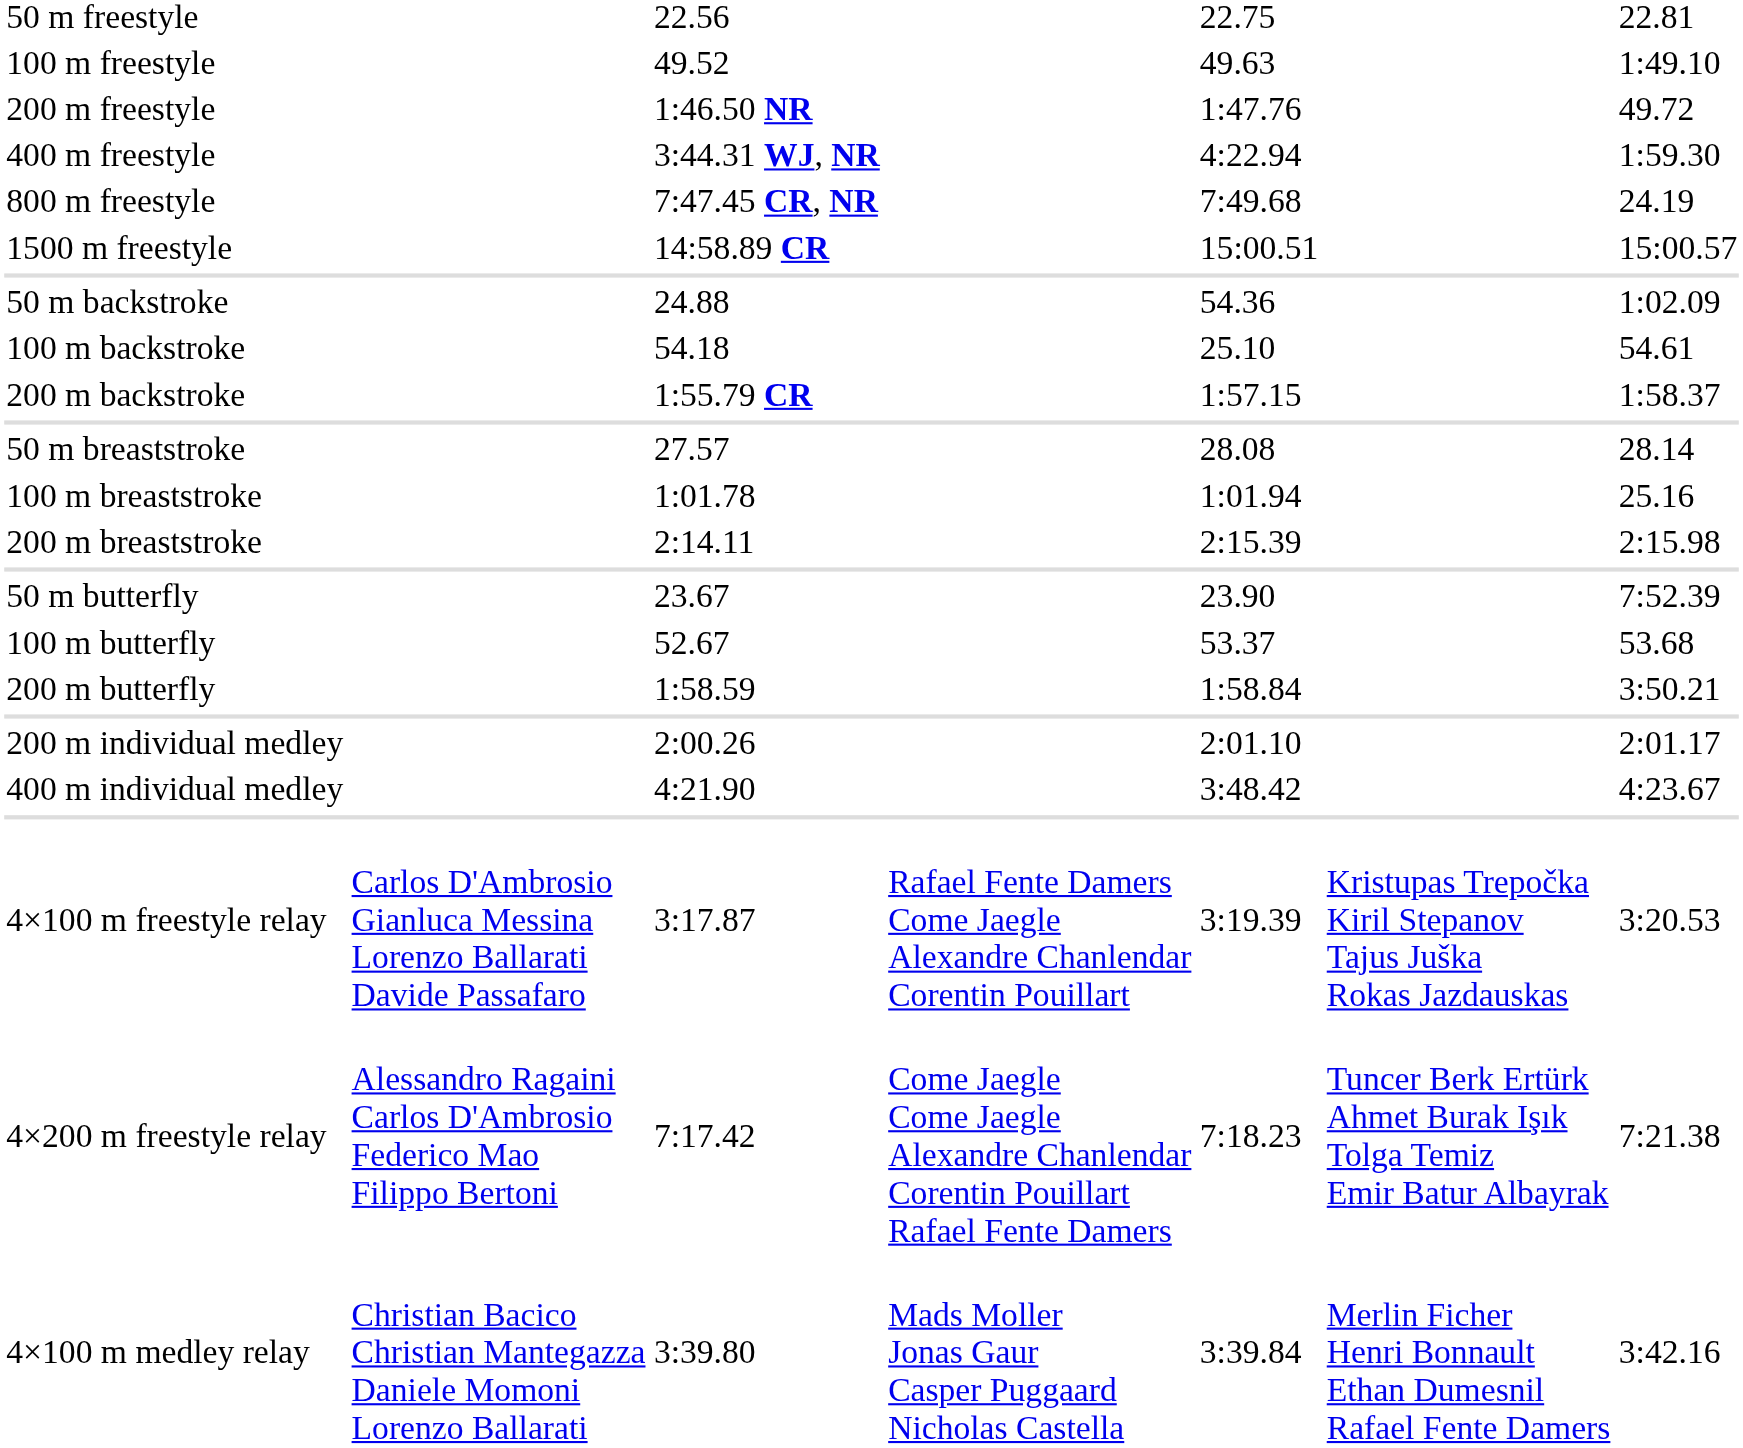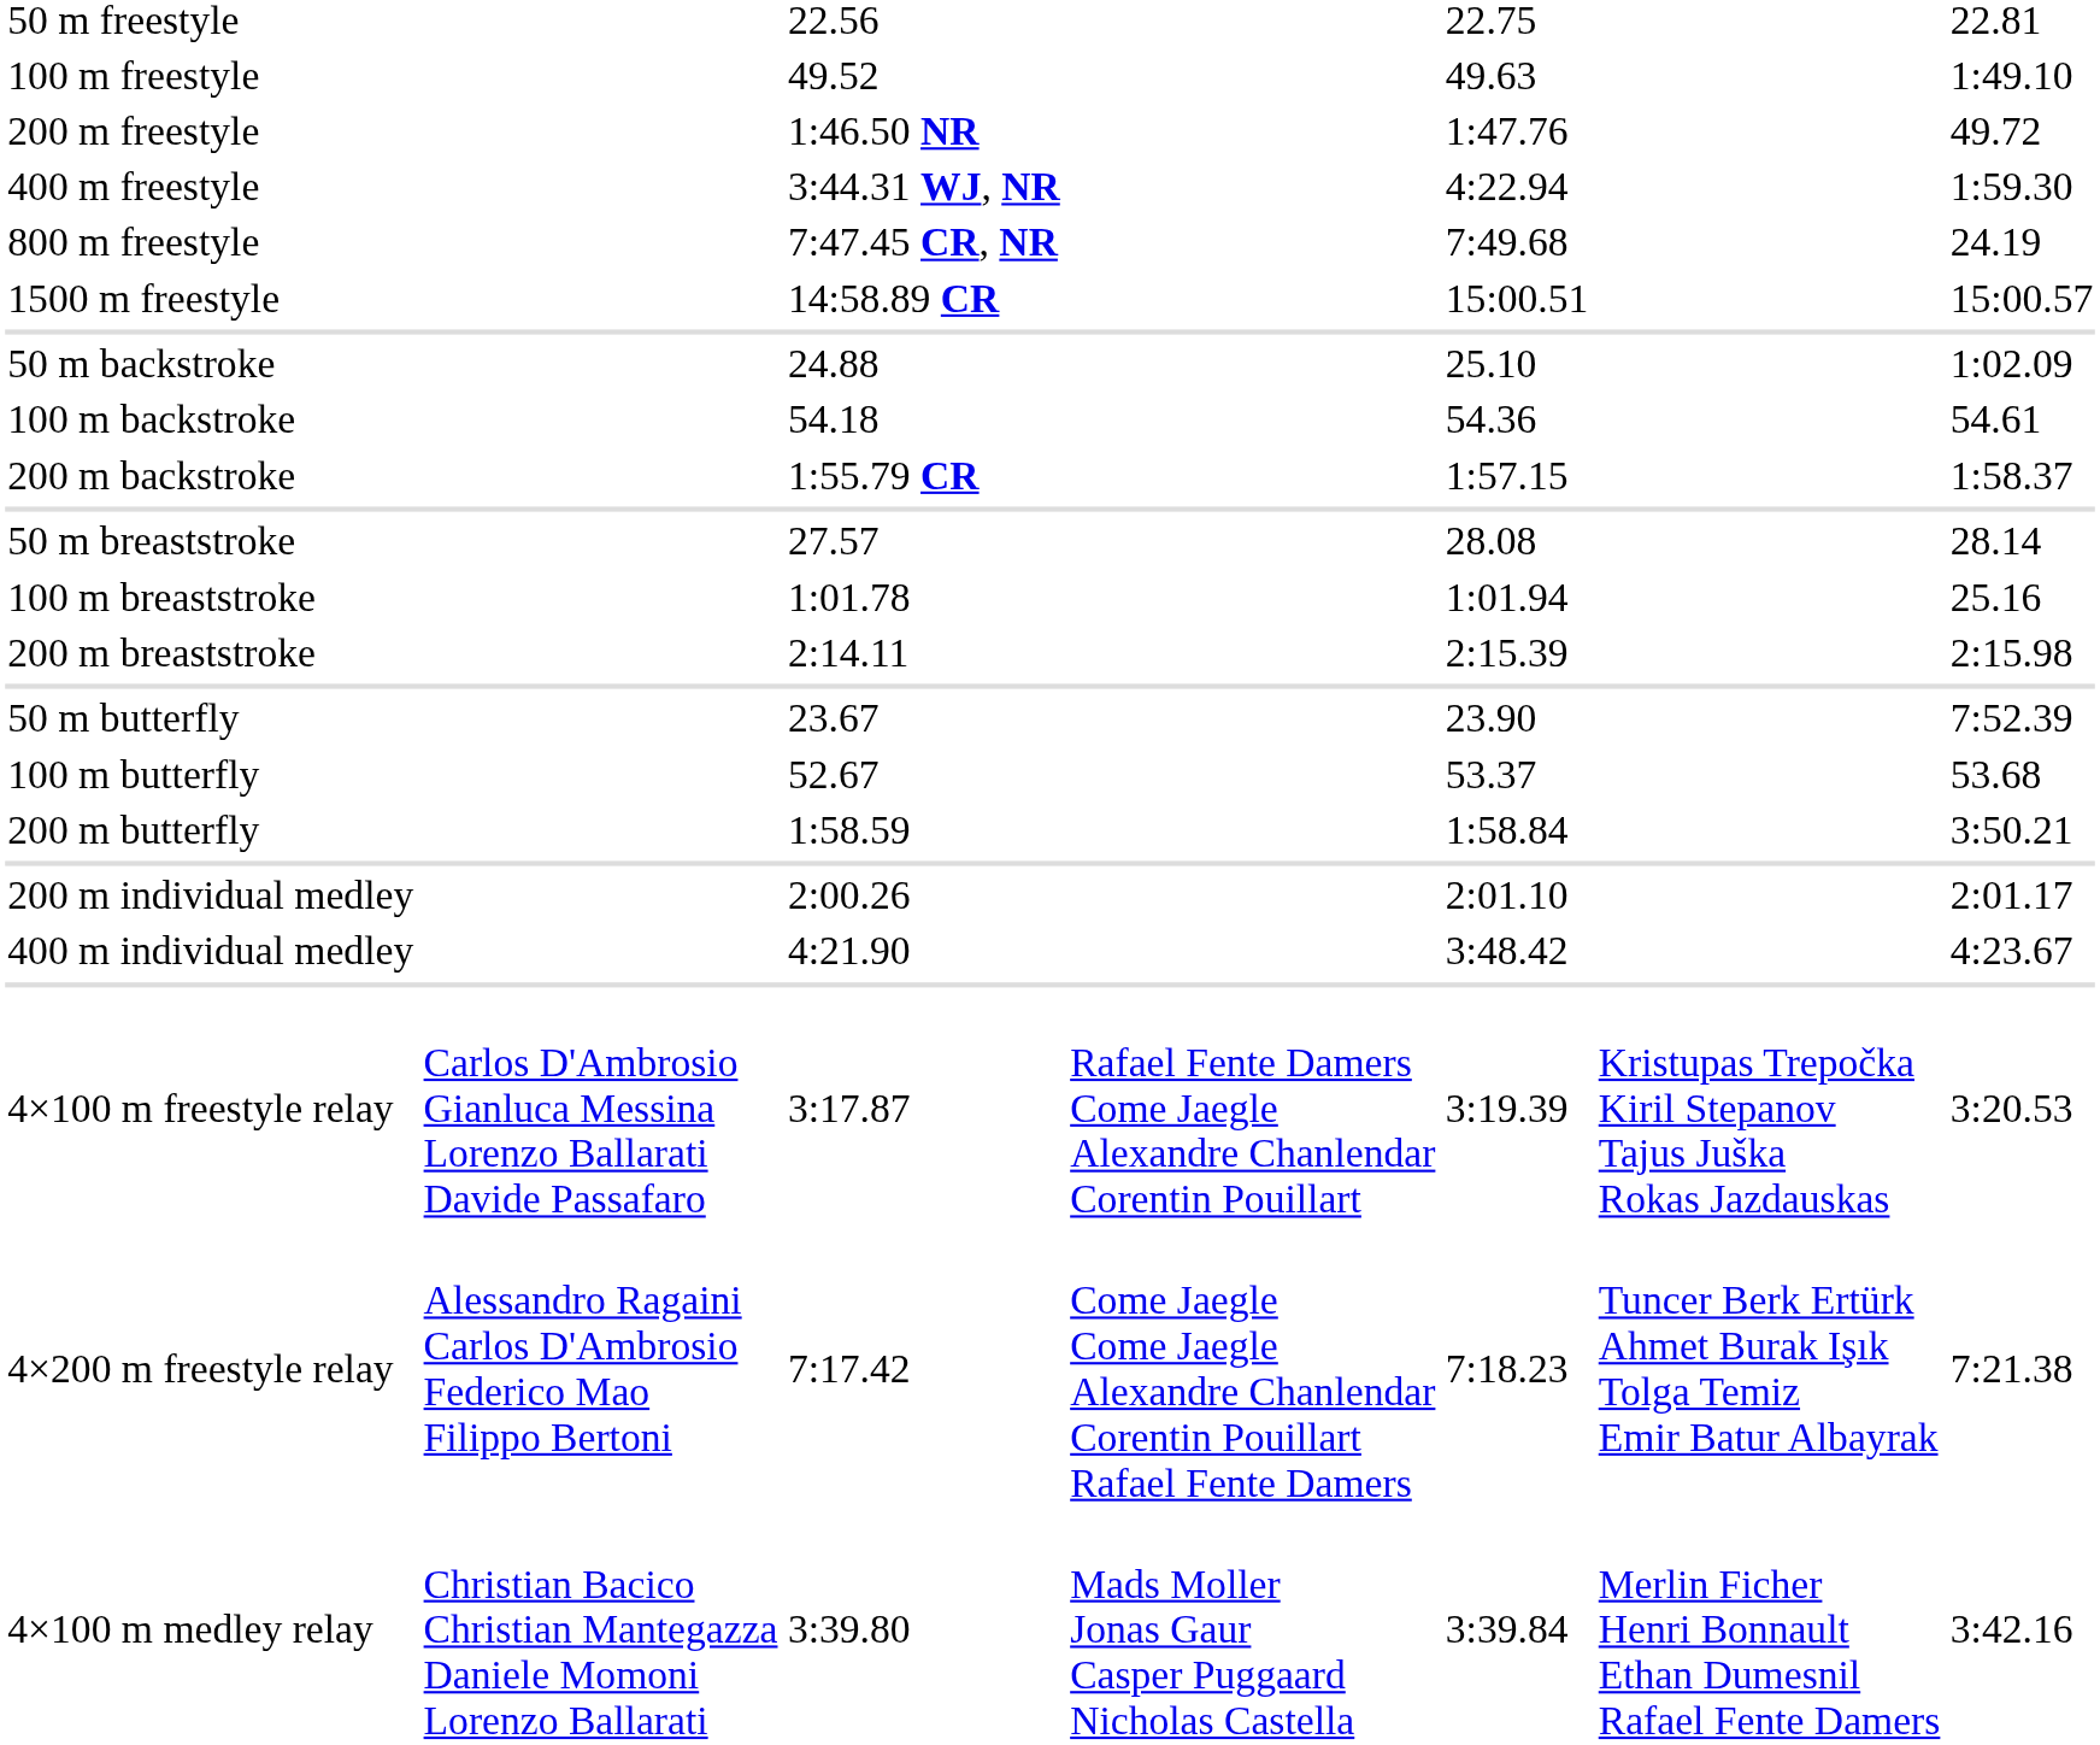50 m backstroke | column 5: 54.36 -> 25.10
100 m backstroke | column 5: 25.10 -> 54.36
